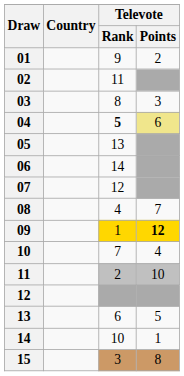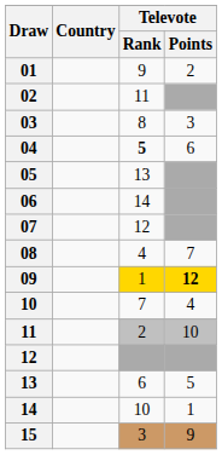04 | Televote / Points: khaki background -> no background
15 | Televote / Points: 8 -> 9
